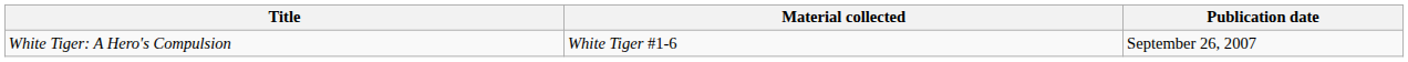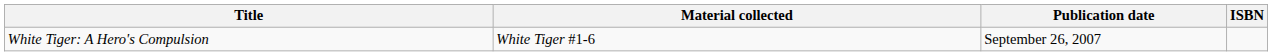+ column: ISBN
